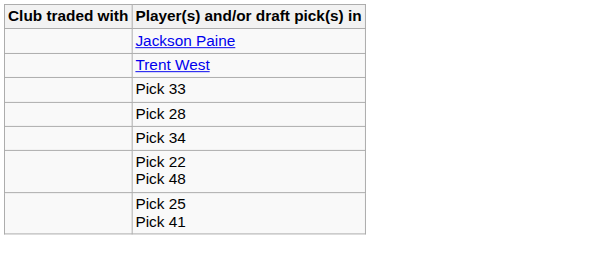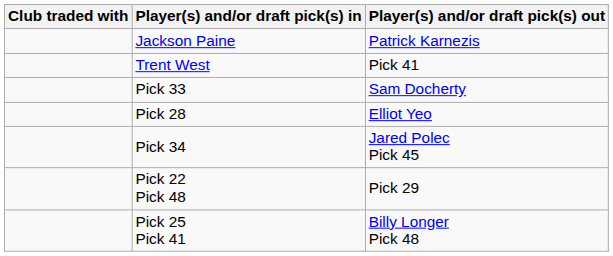+ column: Player(s) and/or draft pick(s) out | Patrick Karnezis | Pick 41 | Sam Docherty | Elliot Yeo | Jared Polec Pick 45 | Pick 29 | Billy Longer Pick 48
